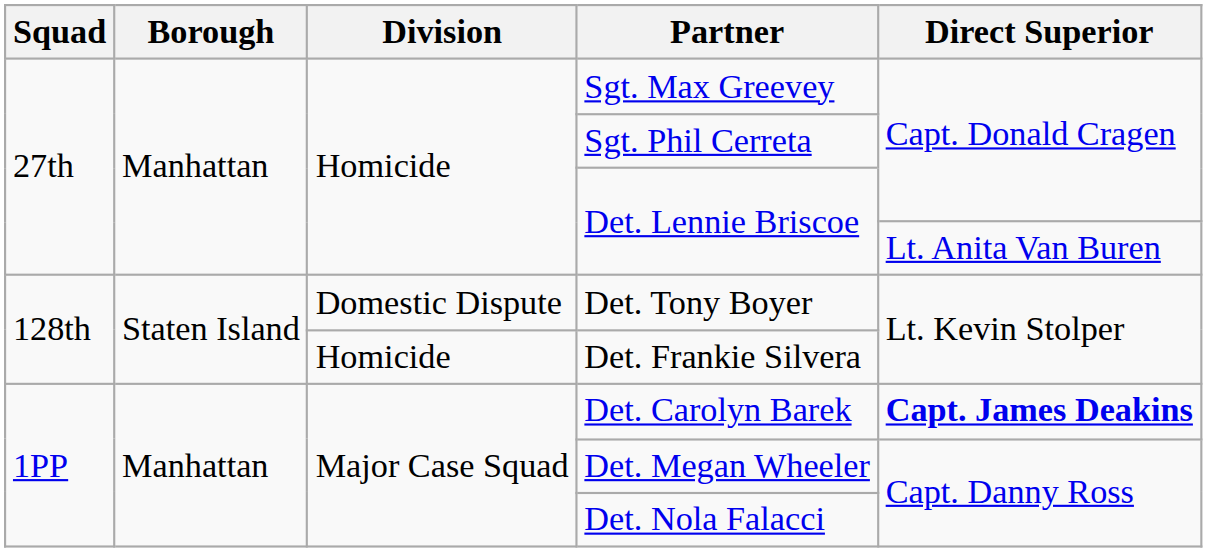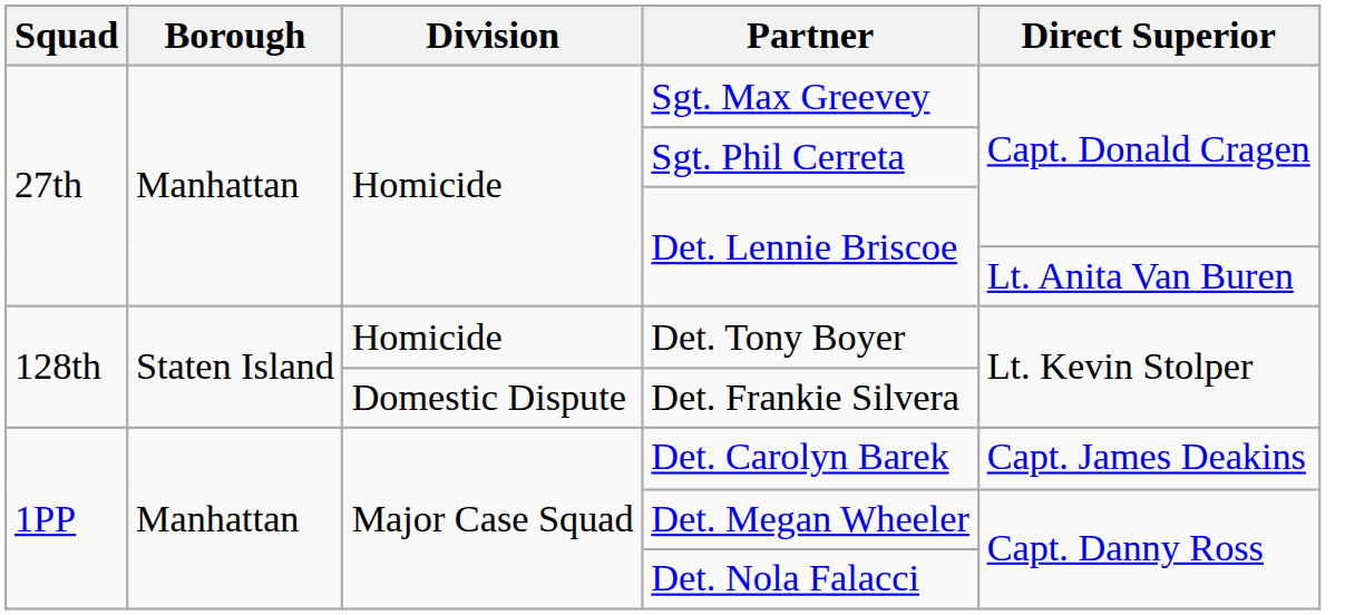Det. Tony Boyer | Division: Domestic Dispute -> Homicide
Det. Frankie Silvera | Division: Homicide -> Domestic Dispute
Det. Carolyn Barek | Direct Superior: bold -> normal
